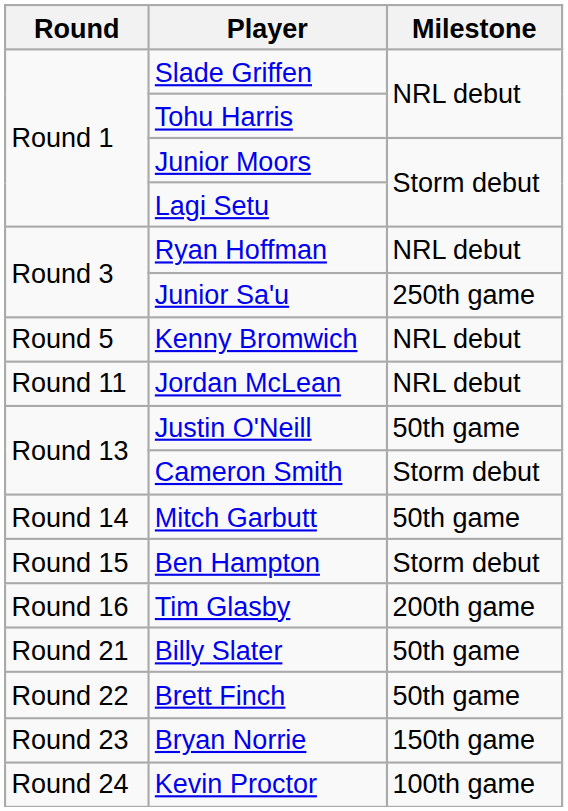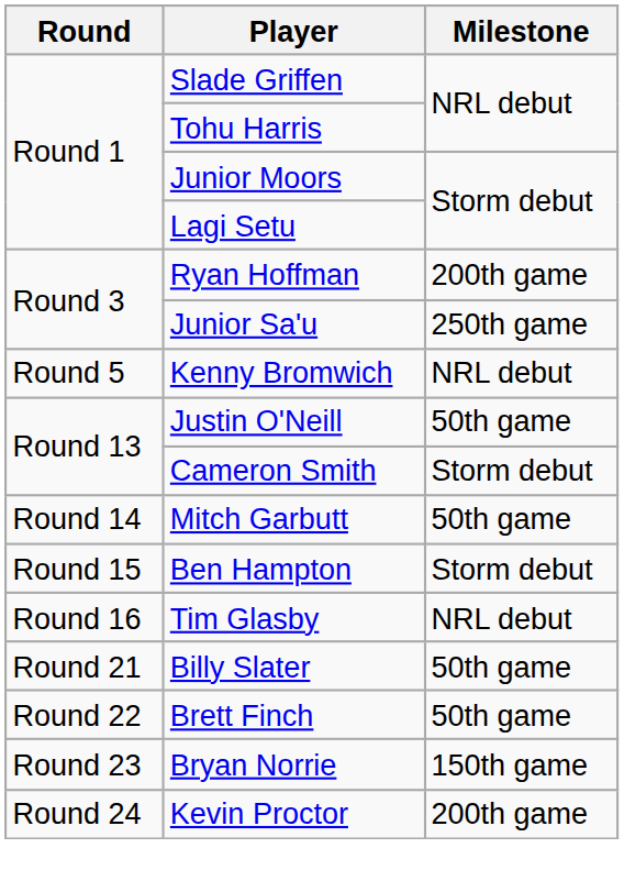Ryan Hoffman | Milestone: NRL debut -> 200th game
- row: Round 11 | Jordan McLean | NRL debut
Tim Glasby | Milestone: 200th game -> NRL debut
Kevin Proctor | Milestone: 100th game -> 200th game
